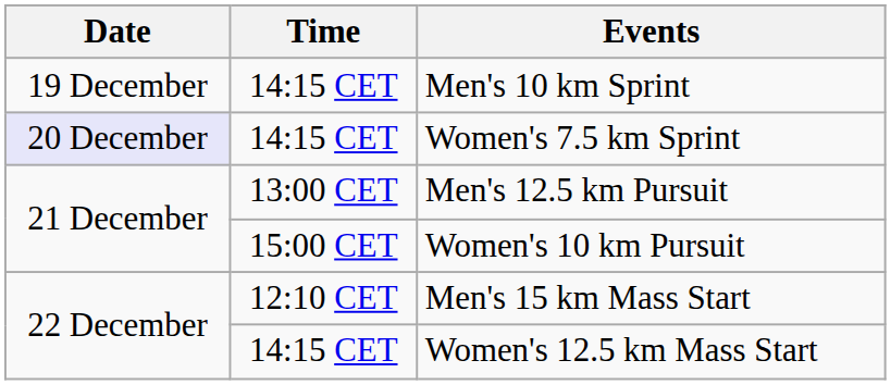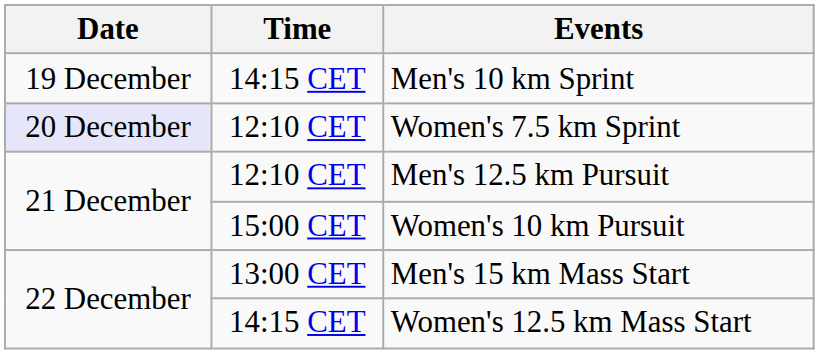Women's 7.5 km Sprint | Time: 14:15 CET -> 12:10 CET
Men's 12.5 km Pursuit | Time: 13:00 CET -> 12:10 CET
Men's 15 km Mass Start | Time: 12:10 CET -> 13:00 CET
